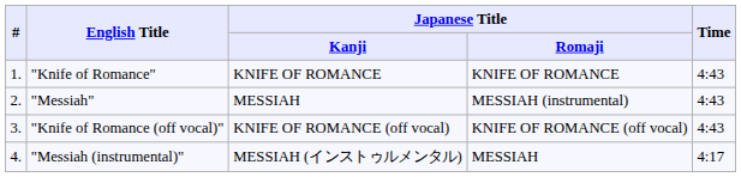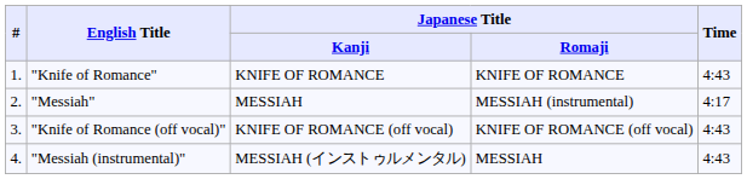"Messiah" | Time: 4:43 -> 4:17
"Messiah (instrumental)" | Time: 4:17 -> 4:43
